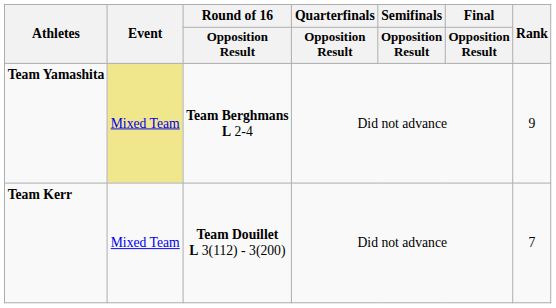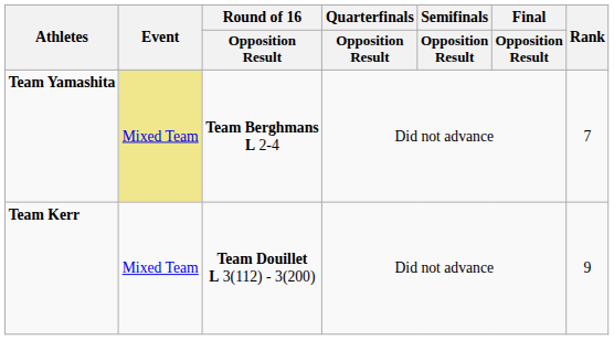Team Yamashita | Rank: 9 -> 7
Team Kerr | Rank: 7 -> 9
